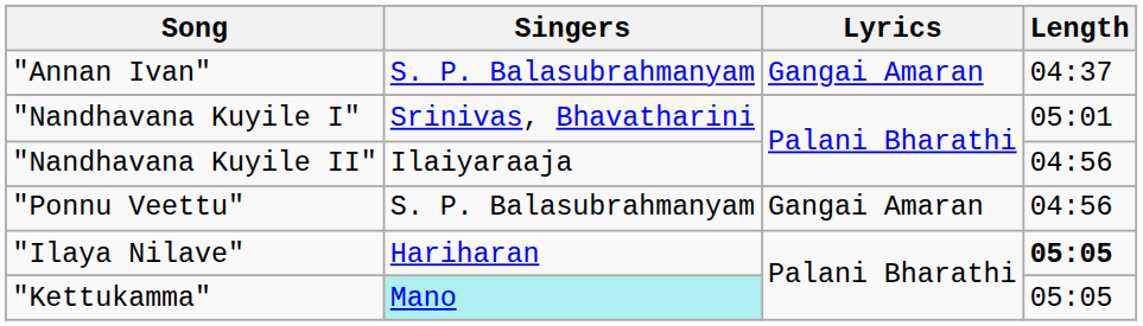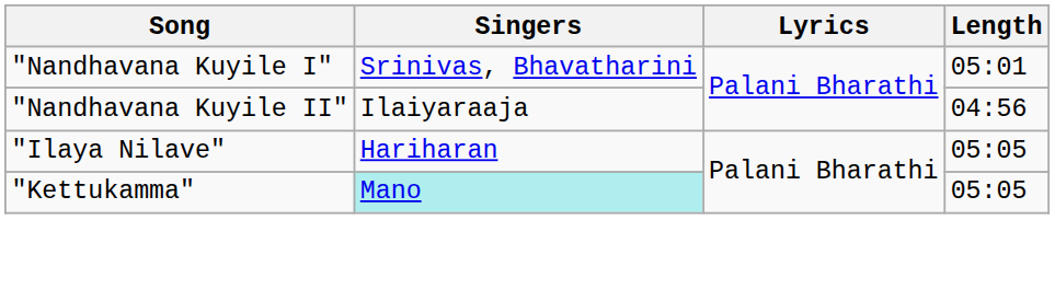- row: "Annan Ivan" | S. P. Balasubrahmanyam | Gangai Amaran | 04:37
- row: "Ponnu Veettu" | S. P. Balasubrahmanyam | Gangai Amaran | 04:56
"Ilaya Nilave" | Length: bold -> normal
